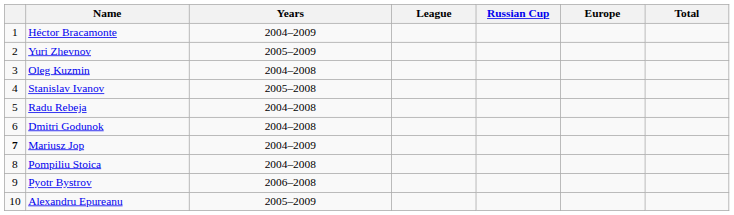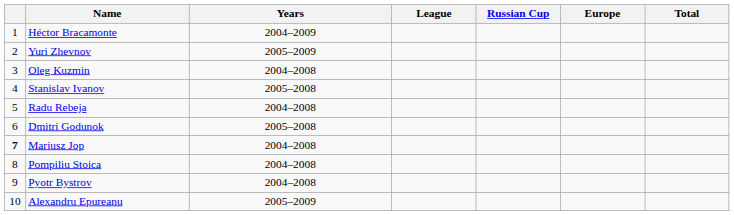Dmitri Godunok | Years: 2004–2008 -> 2005–2008
Mariusz Jop | Years: 2004–2009 -> 2004–2008
Pyotr Bystrov | Years: 2006–2008 -> 2004–2008
